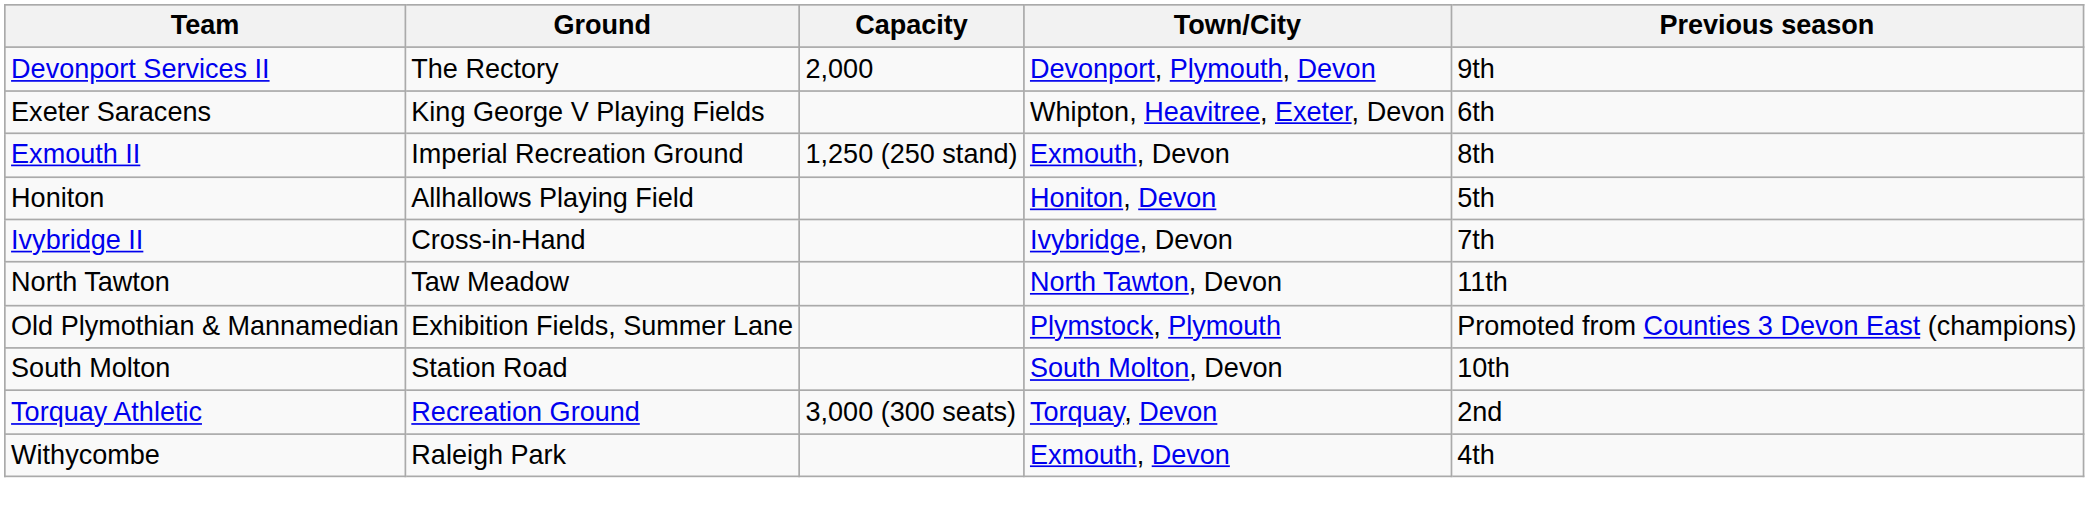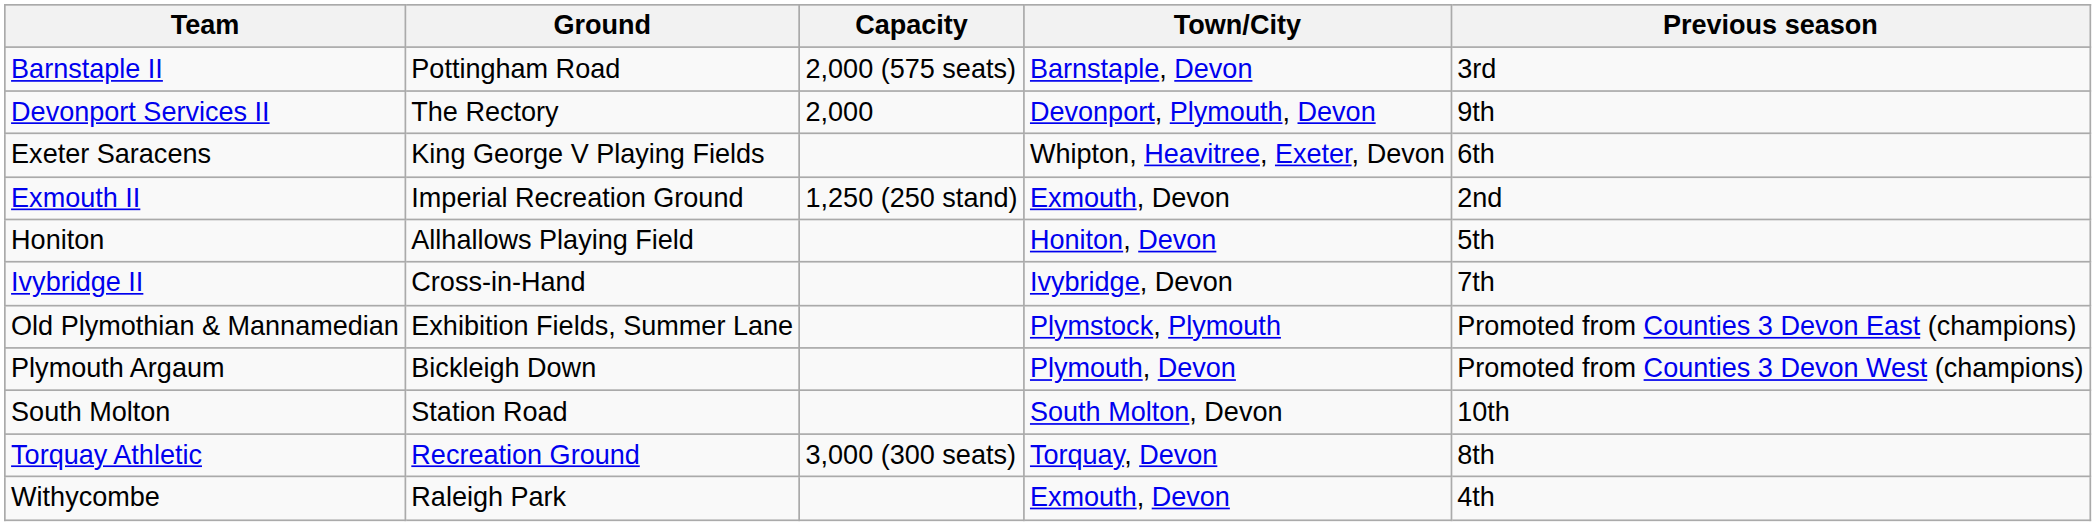+ row: Barnstaple II | Pottingham Road | 2,000 (575 seats) | Barnstaple, Devon | 3rd
Exmouth II | Previous season: 8th -> 2nd
- row: North Tawton | Taw Meadow | North Tawton, Devon | 11th
+ row: Plymouth Argaum | Bickleigh Down | Plymouth, Devon | Promoted from Counties 3 Devon West (champions)
Torquay Athletic | Previous season: 2nd -> 8th
